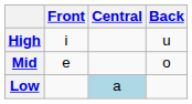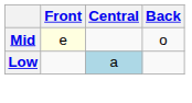- row: High | i | u
Mid | Front: no background -> lightyellow background
